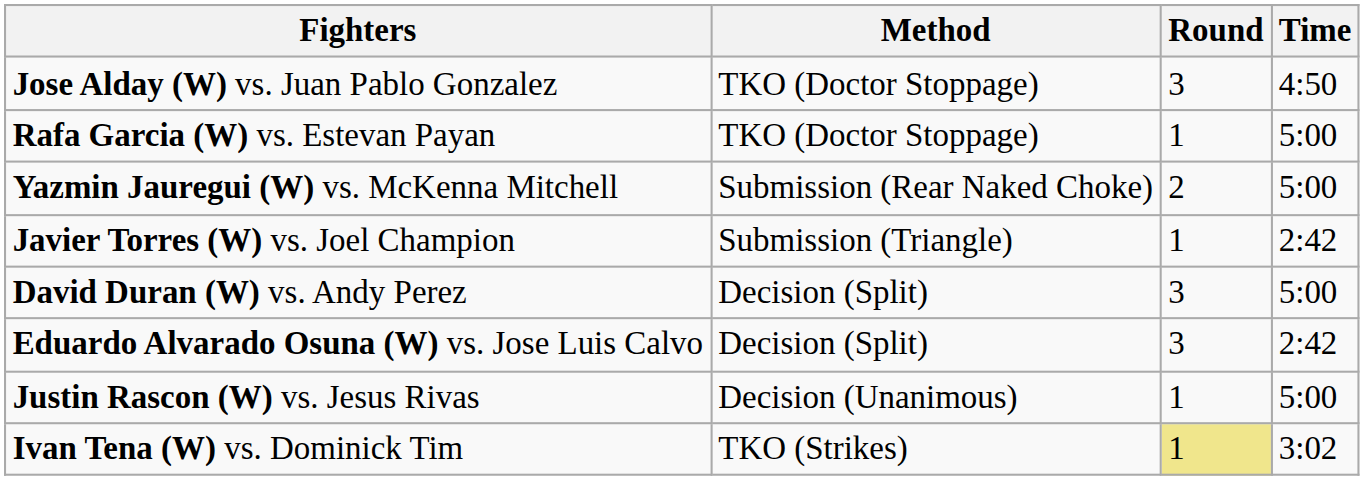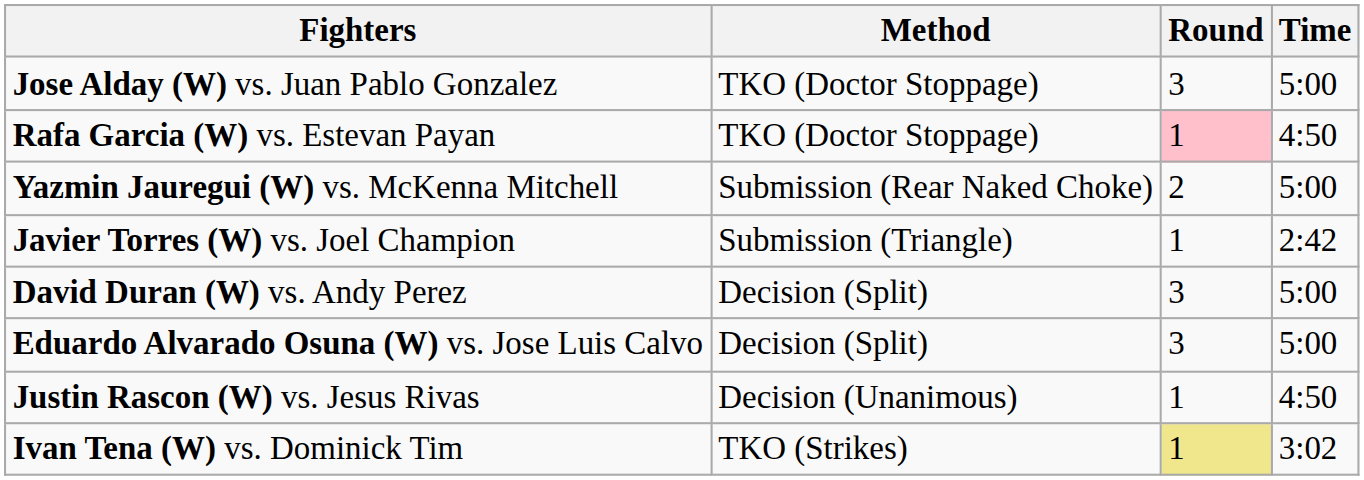Jose Alday (W) vs. Juan Pablo Gonzalez | Time: 4:50 -> 5:00
Rafa Garcia (W) vs. Estevan Payan | Round: no background -> pink background
Rafa Garcia (W) vs. Estevan Payan | Time: 5:00 -> 4:50
Eduardo Alvarado Osuna (W) vs. Jose Luis Calvo | Time: 2:42 -> 5:00
Justin Rascon (W) vs. Jesus Rivas | Time: 5:00 -> 4:50
